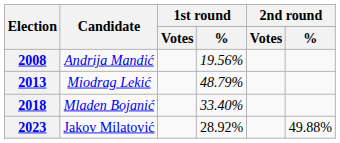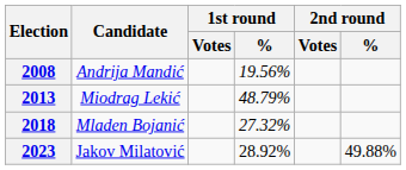2018 | 1st round / %: 33.40% -> 27.32%
